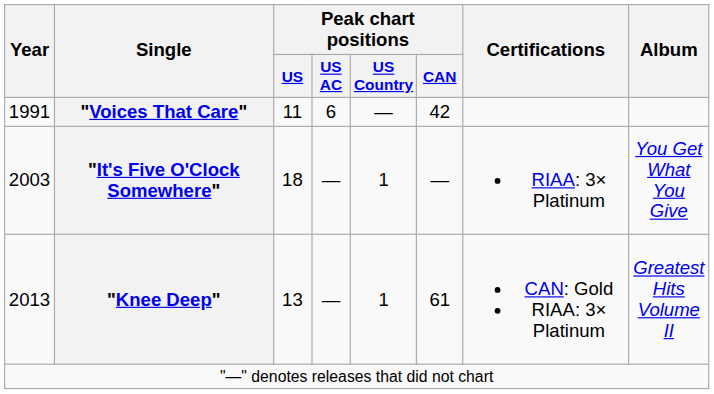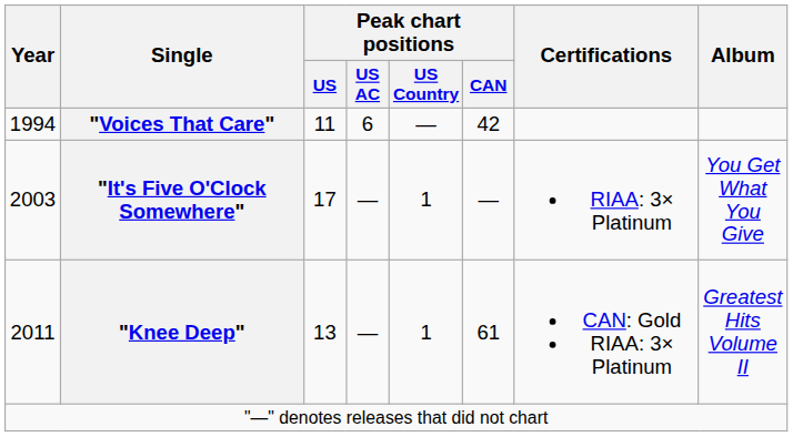"Voices That Care" | Year: 1991 -> 1994
"It's Five O'Clock Somewhere" | Peak chart positions / US: 18 -> 17
"Knee Deep" | Year: 2013 -> 2011
